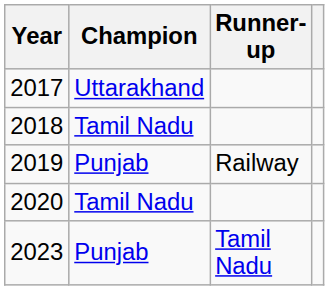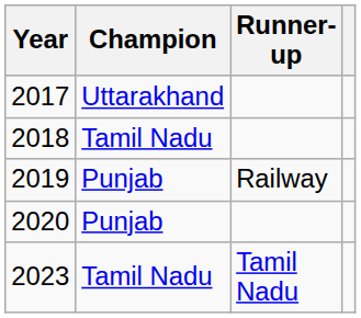2020 | Champion: Tamil Nadu -> Punjab
2023 | Champion: Punjab -> Tamil Nadu
